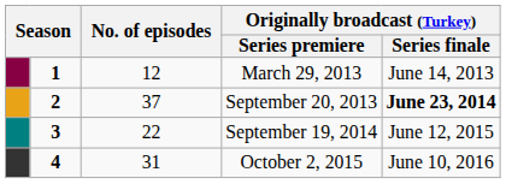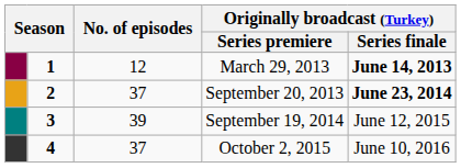March 29, 2013 | Originally broadcast (Turkey) / Series finale: normal -> bold
September 19, 2014 | No. of episodes: 22 -> 39
October 2, 2015 | No. of episodes: 31 -> 37
